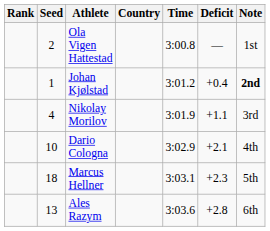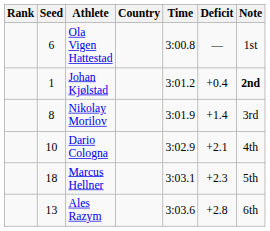Ola Vigen Hattestad | Seed: 2 -> 6
Nikolay Morilov | Seed: 4 -> 8
Nikolay Morilov | Deficit: +1.1 -> +1.4
